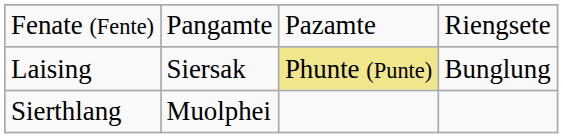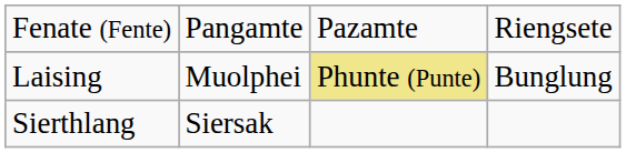Laising | column 2: Siersak -> Muolphei
Sierthlang | column 2: Muolphei -> Siersak
